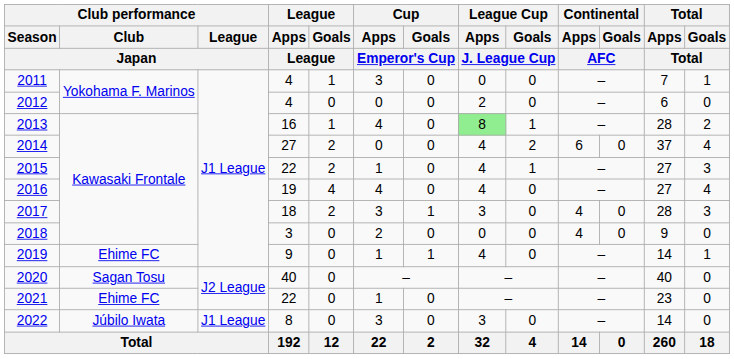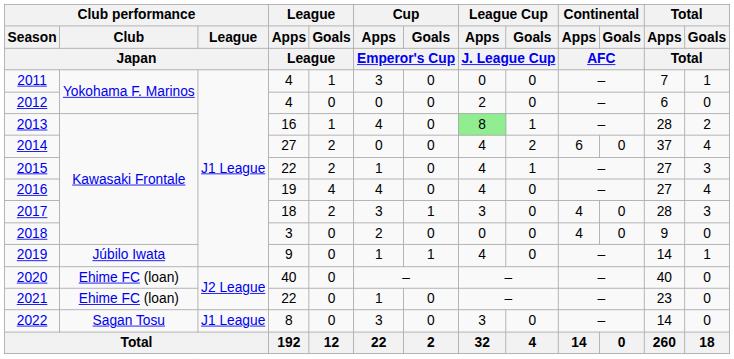2019 | Club performance / Club / Japan: Ehime FC -> Júbilo Iwata
2020 | Club performance / Club / Japan: Sagan Tosu -> Ehime FC (loan)
2021 | Club performance / Club / Japan: Ehime FC -> Ehime FC (loan)
2022 | Club performance / Club / Japan: Júbilo Iwata -> Sagan Tosu
